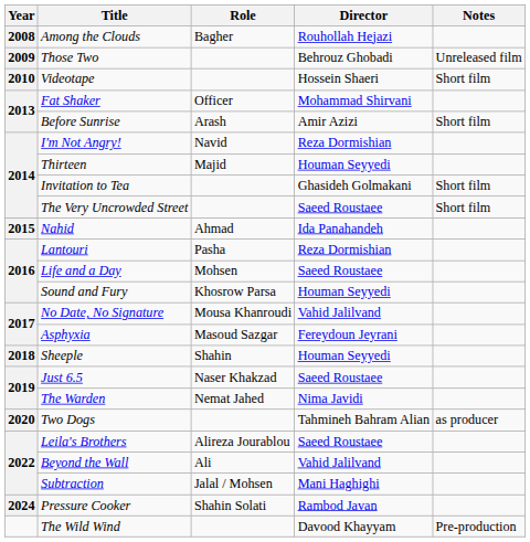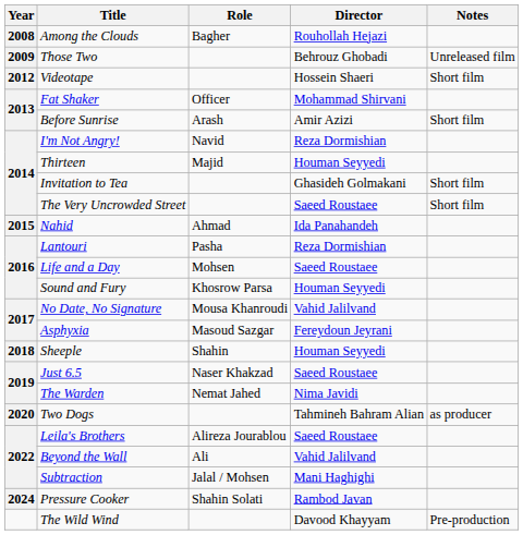Videotape | Year: 2010 -> 2012
